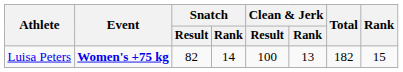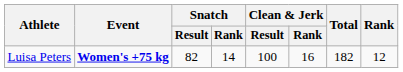Luisa Peters | Clean & Jerk / Rank: 13 -> 16
Luisa Peters | Rank: 15 -> 12
